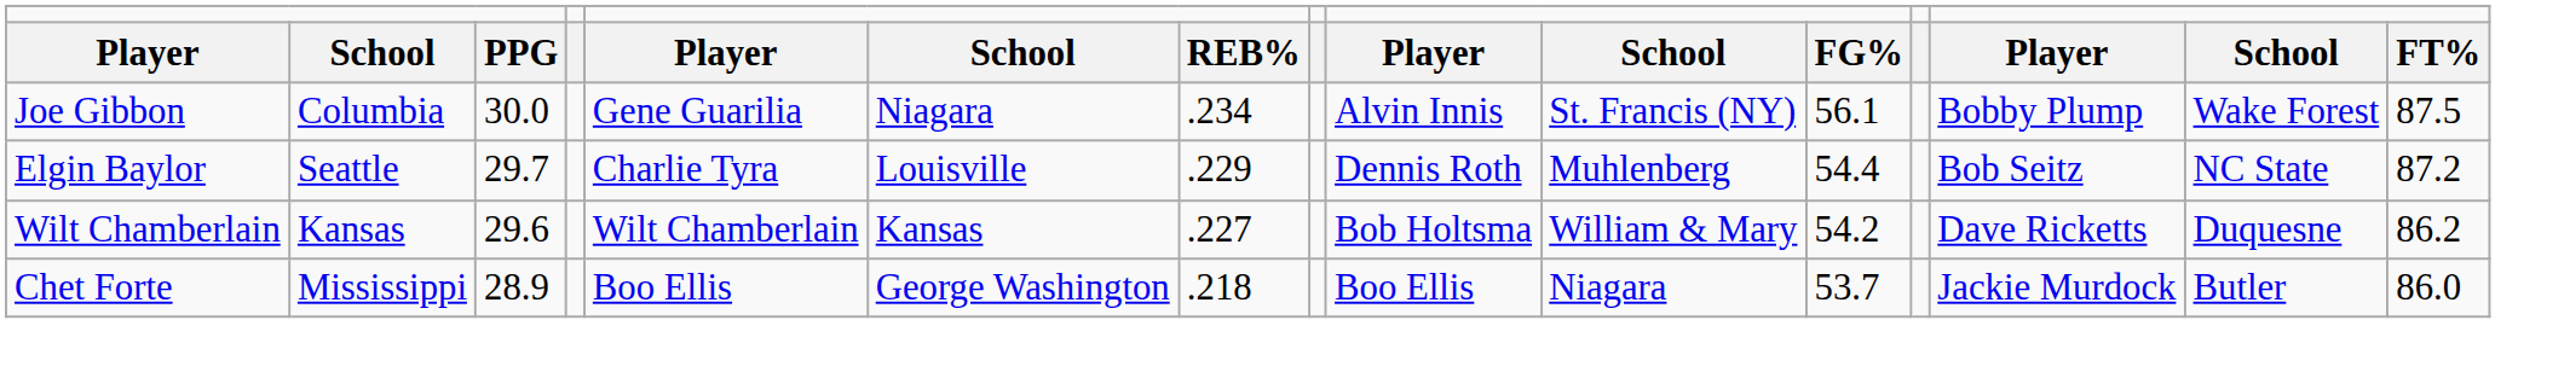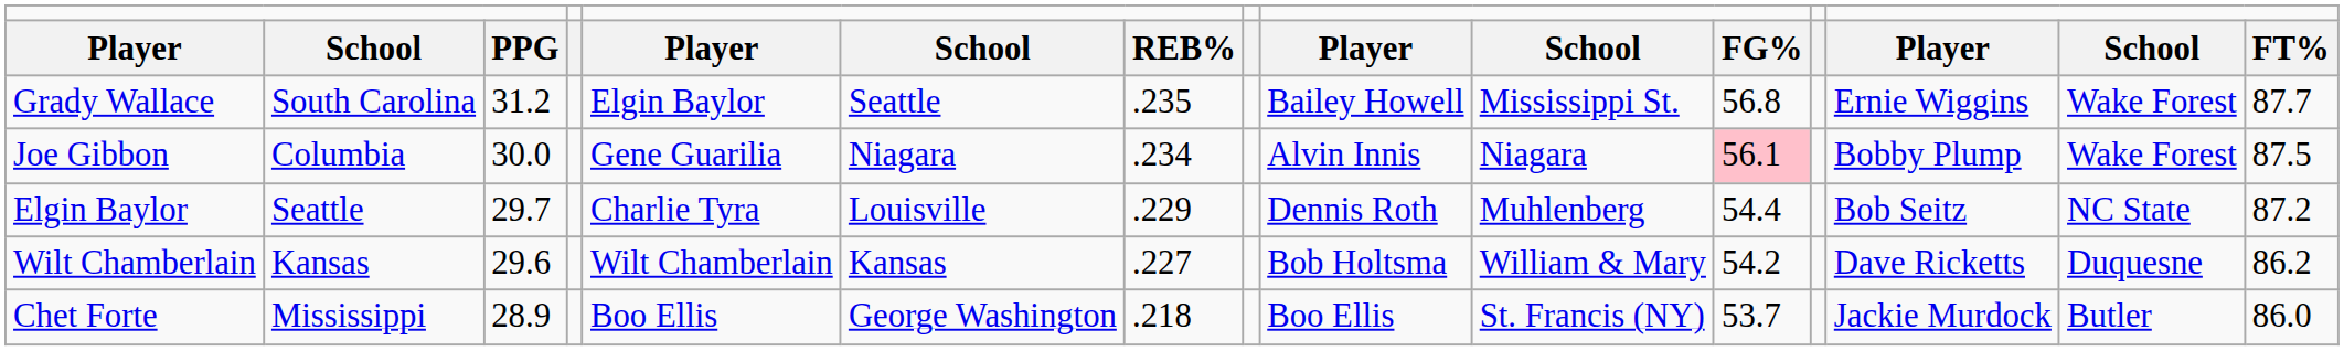+ row: Grady Wallace | South Carolina | 31.2 | Elgin Baylor | Seattle | .235 | Bailey Howell | Mississippi St. | 56.8 | Ernie Wiggins | Wake Forest | 87.7
Joe Gibbon | column 10: St. Francis (NY) -> Niagara
Joe Gibbon | column 11: no background -> pink background
Chet Forte | column 10: Niagara -> St. Francis (NY)
